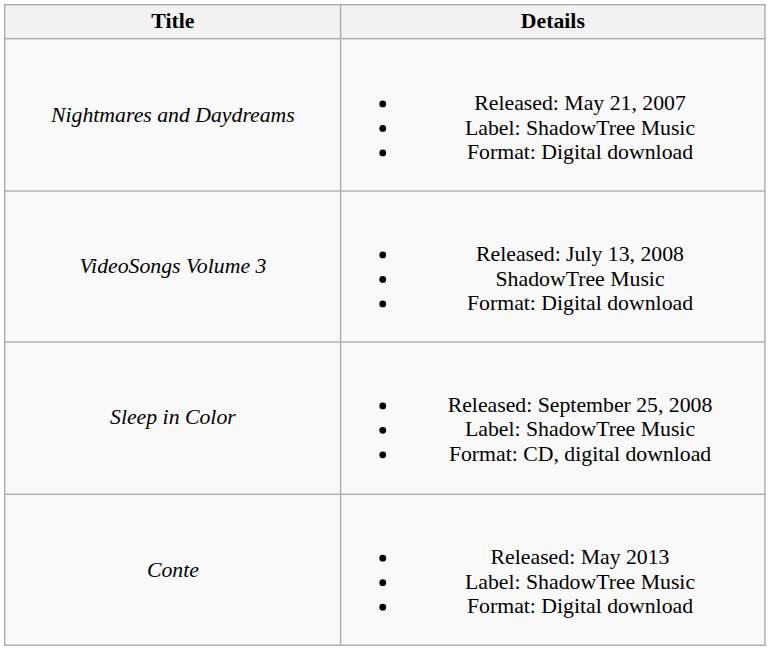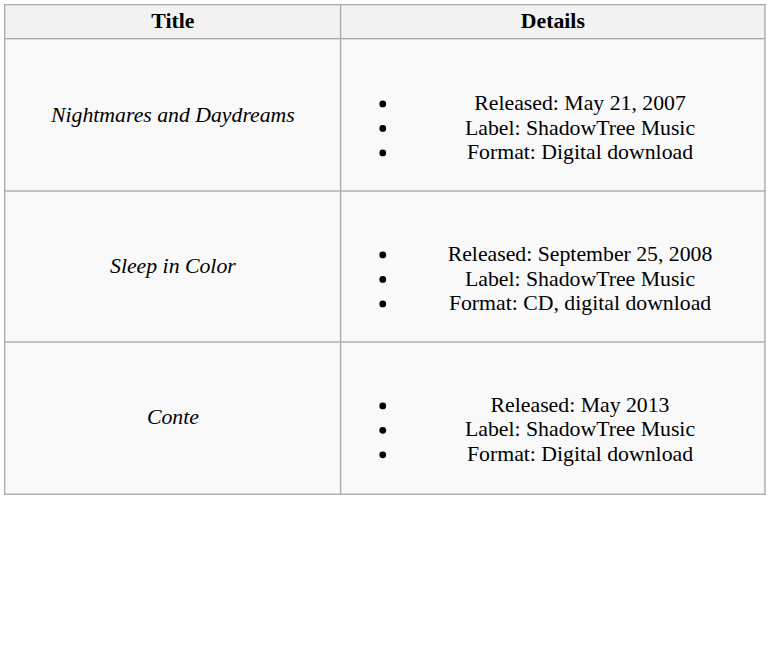- row: VideoSongs Volume 3 | Released: July 13, 2008 ShadowTree Music Format: Digital download
